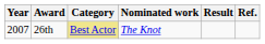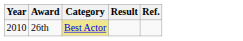- column: Nominated work | The Knot
26th | Year: 2007 -> 2010
